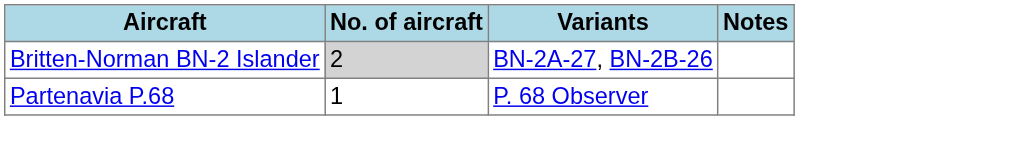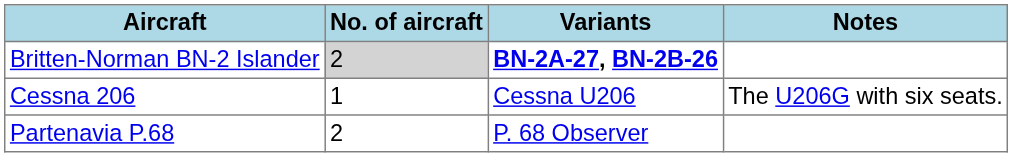Britten-Norman BN-2 Islander | Variants: normal -> bold
+ row: Cessna 206 | 1 | Cessna U206 | The U206G with six seats.
Partenavia P.68 | No. of aircraft: 1 -> 2
